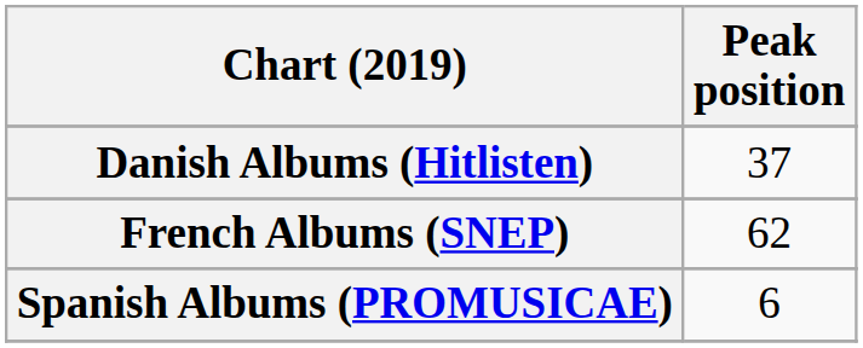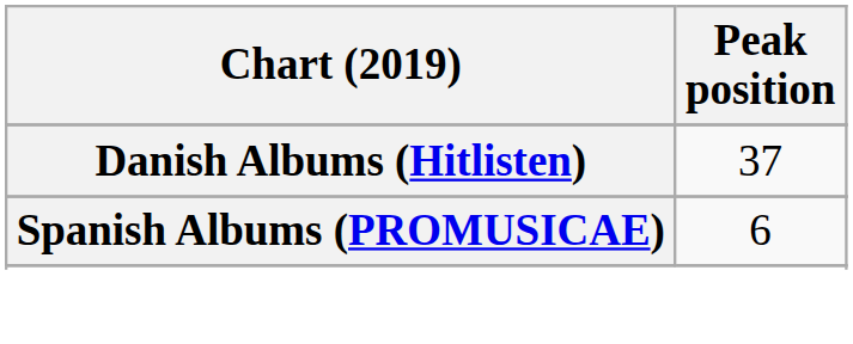- row: French Albums (SNEP) | 62
